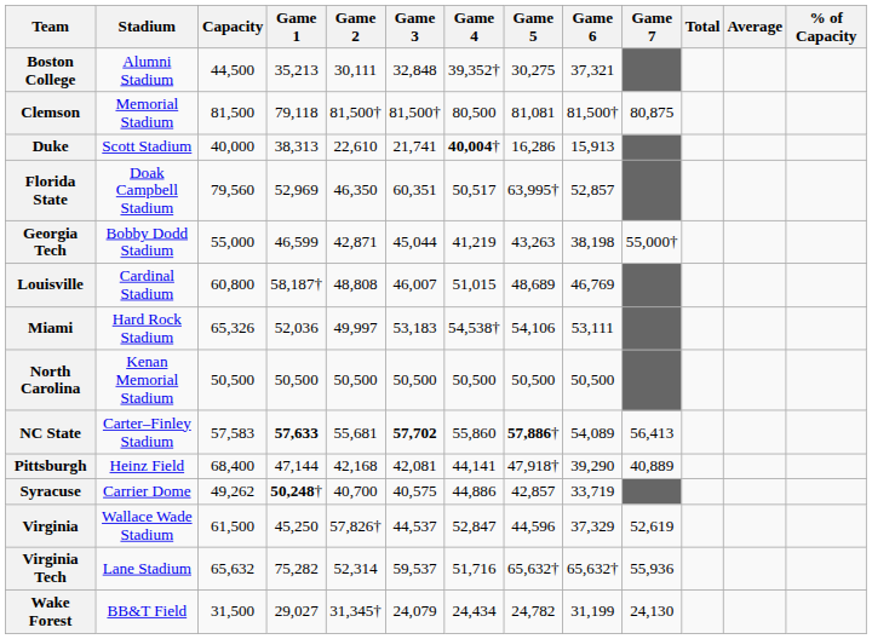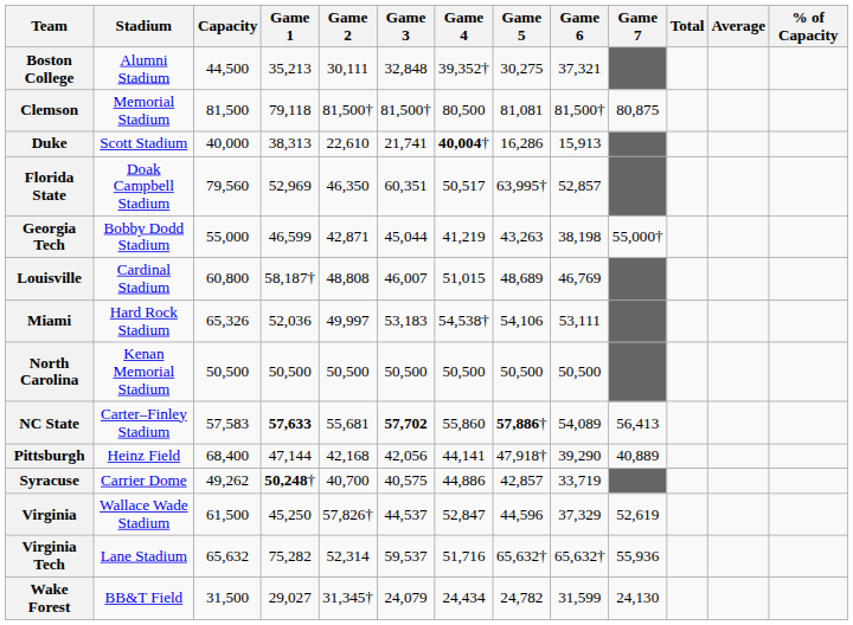Pittsburgh | Game 3: 42,081 -> 42,056
Wake Forest | Game 6: 31,199 -> 31,599
